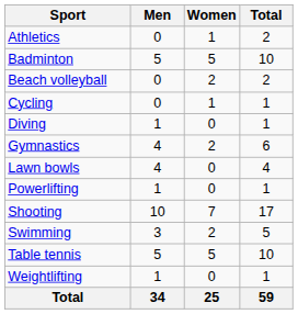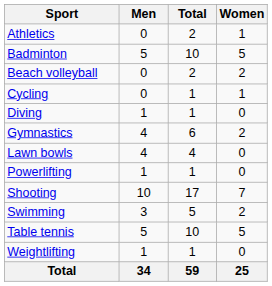columns swapped: Women <-> Total
